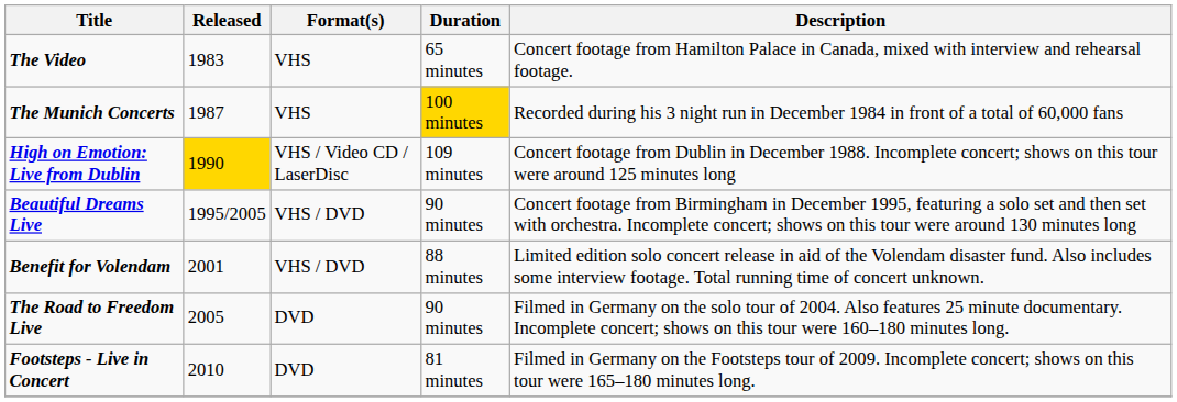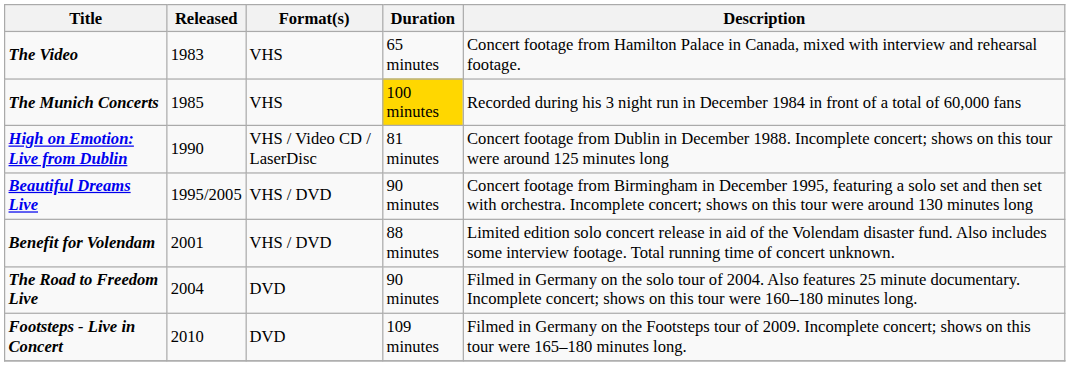The Munich Concerts | Released: 1987 -> 1985
High on Emotion: Live from Dublin | Released: gold background -> no background
High on Emotion: Live from Dublin | Duration: 109 minutes -> 81 minutes
The Road to Freedom Live | Released: 2005 -> 2004
Footsteps - Live in Concert | Duration: 81 minutes -> 109 minutes
